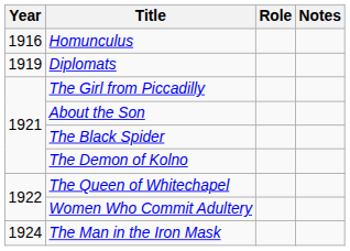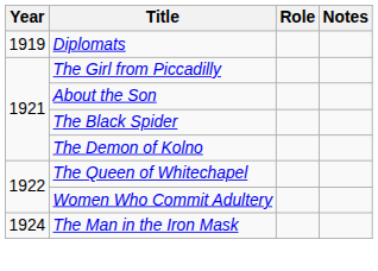- row: 1916 | Homunculus
